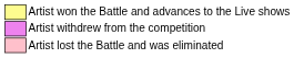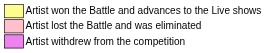rows swapped: Artist lost the Battle and was eliminated <-> Artist withdrew from the competition
